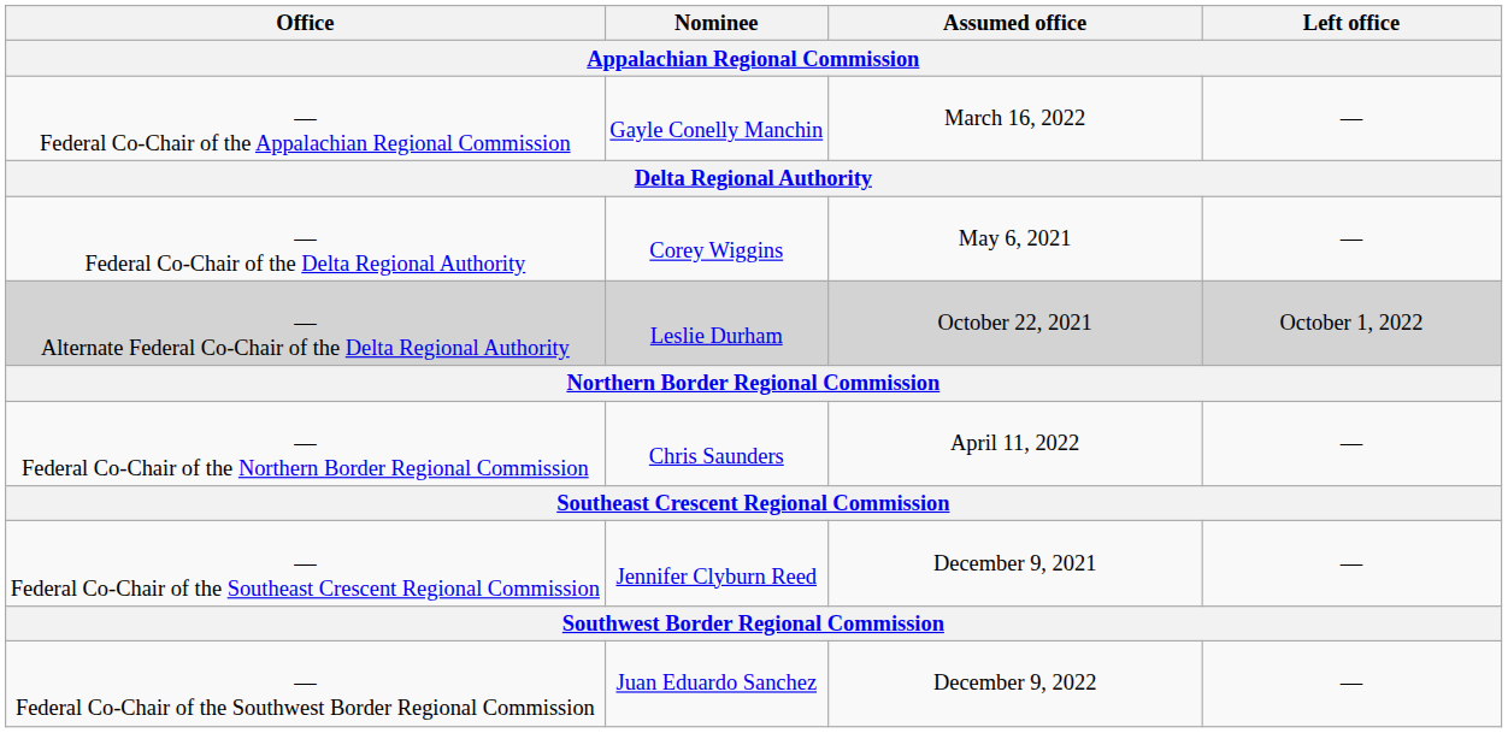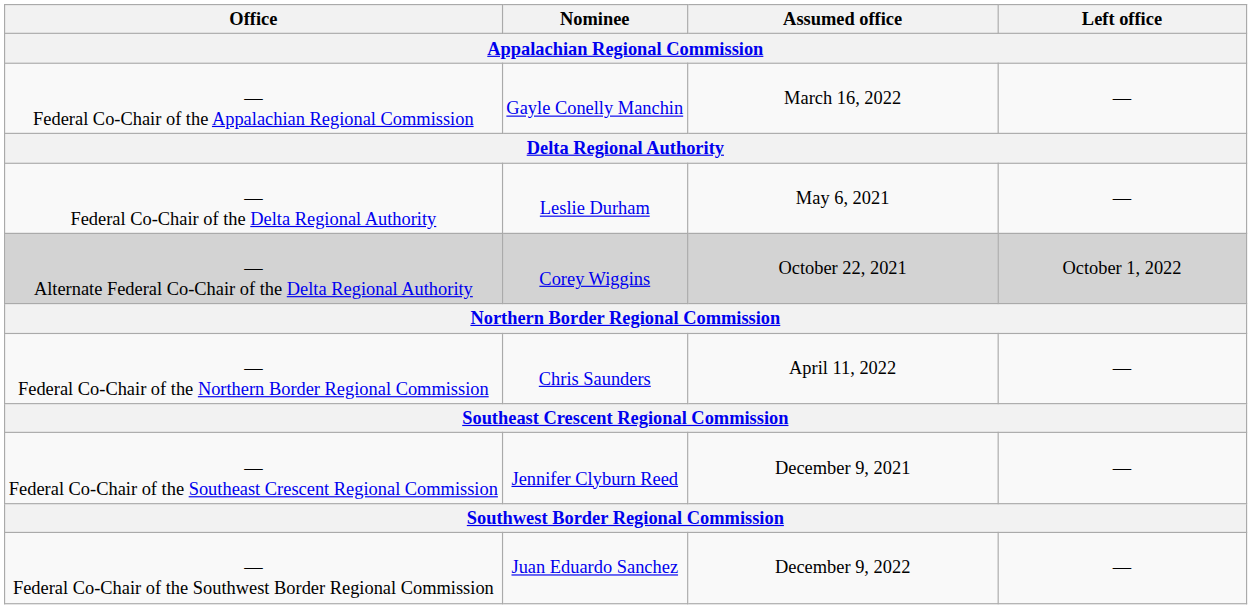— Federal Co-Chair of the Delta Regional Authority | Nominee: Corey Wiggins -> Leslie Durham
— Alternate Federal Co-Chair of the Delta Regional Authority | Nominee: Leslie Durham -> Corey Wiggins
